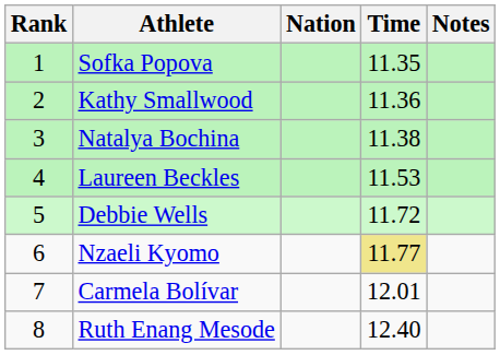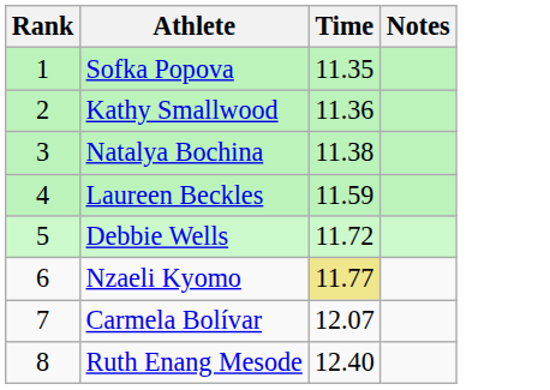- column: Nation
Laureen Beckles | Time: 11.53 -> 11.59
Carmela Bolívar | Time: 12.01 -> 12.07
